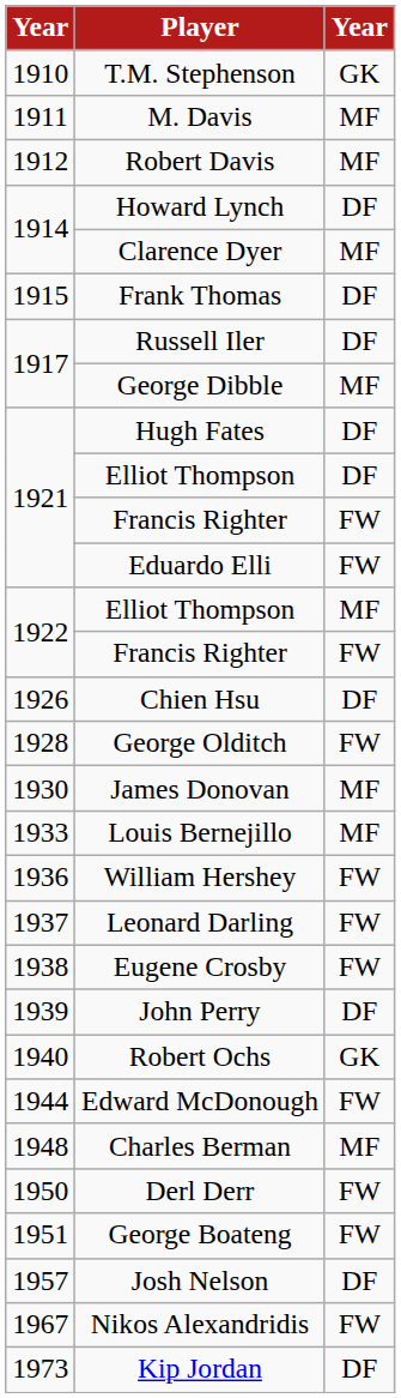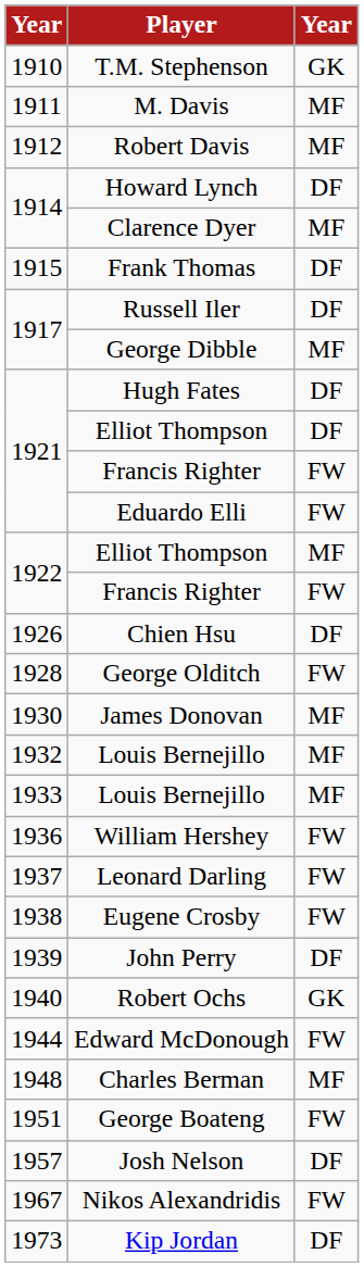+ row: 1932 | Louis Bernejillo | MF
- row: 1950 | Derl Derr | FW
